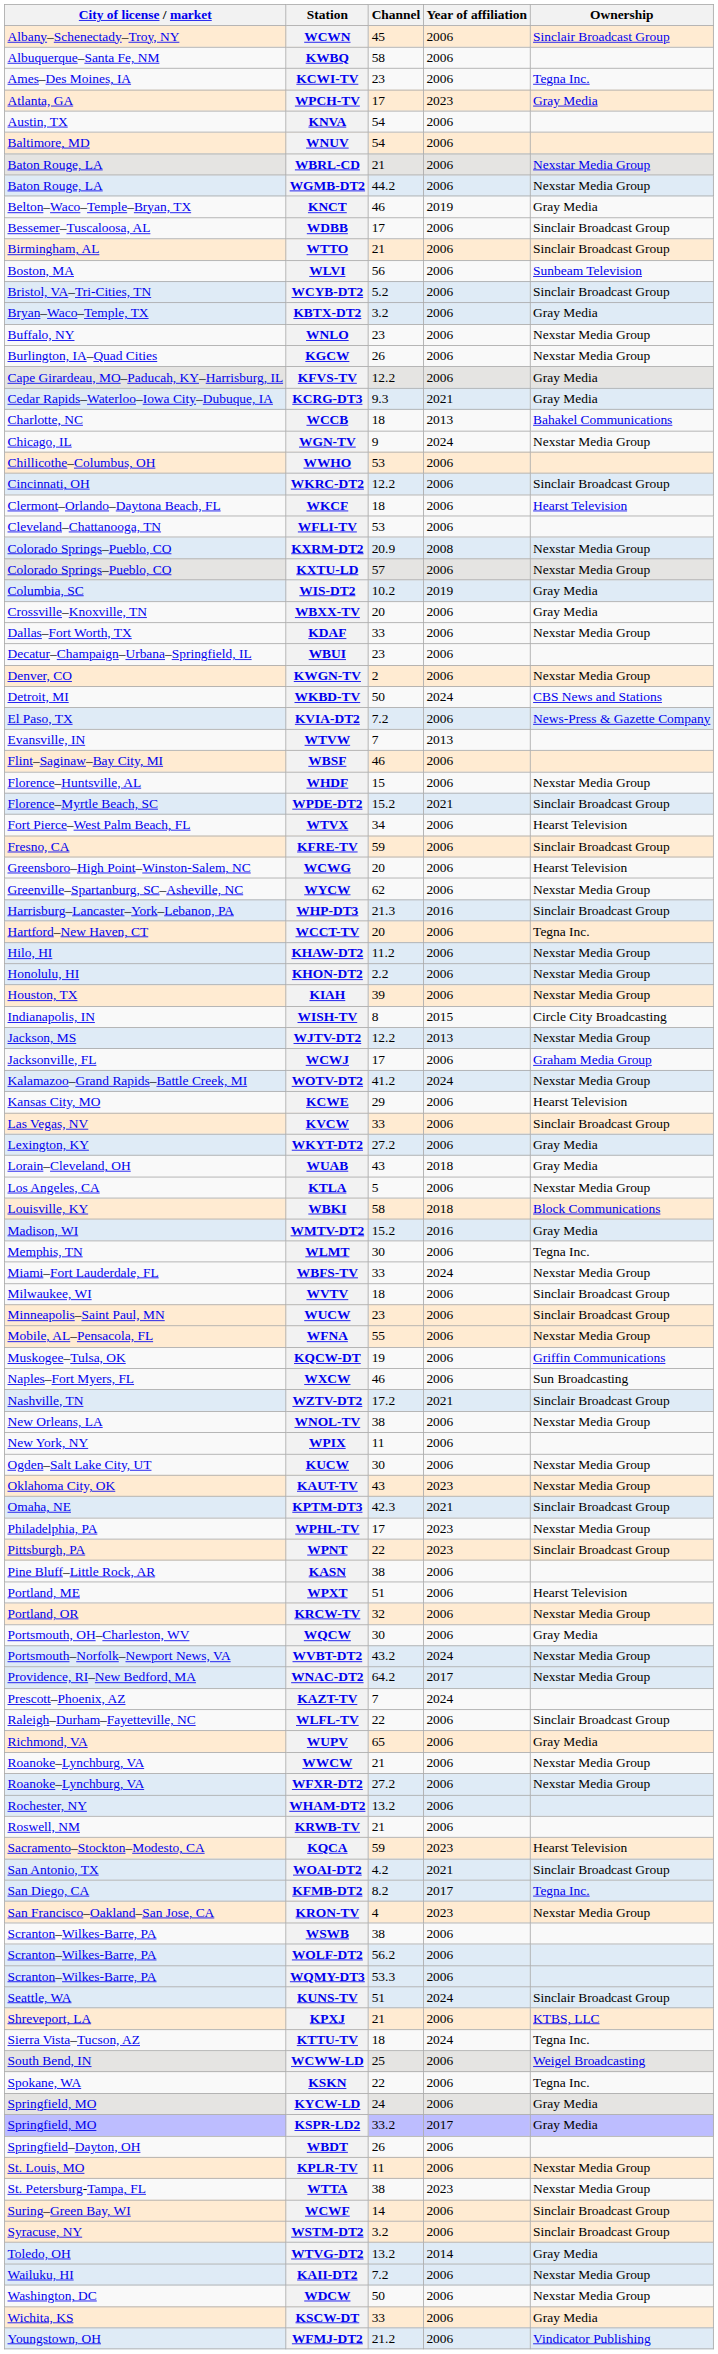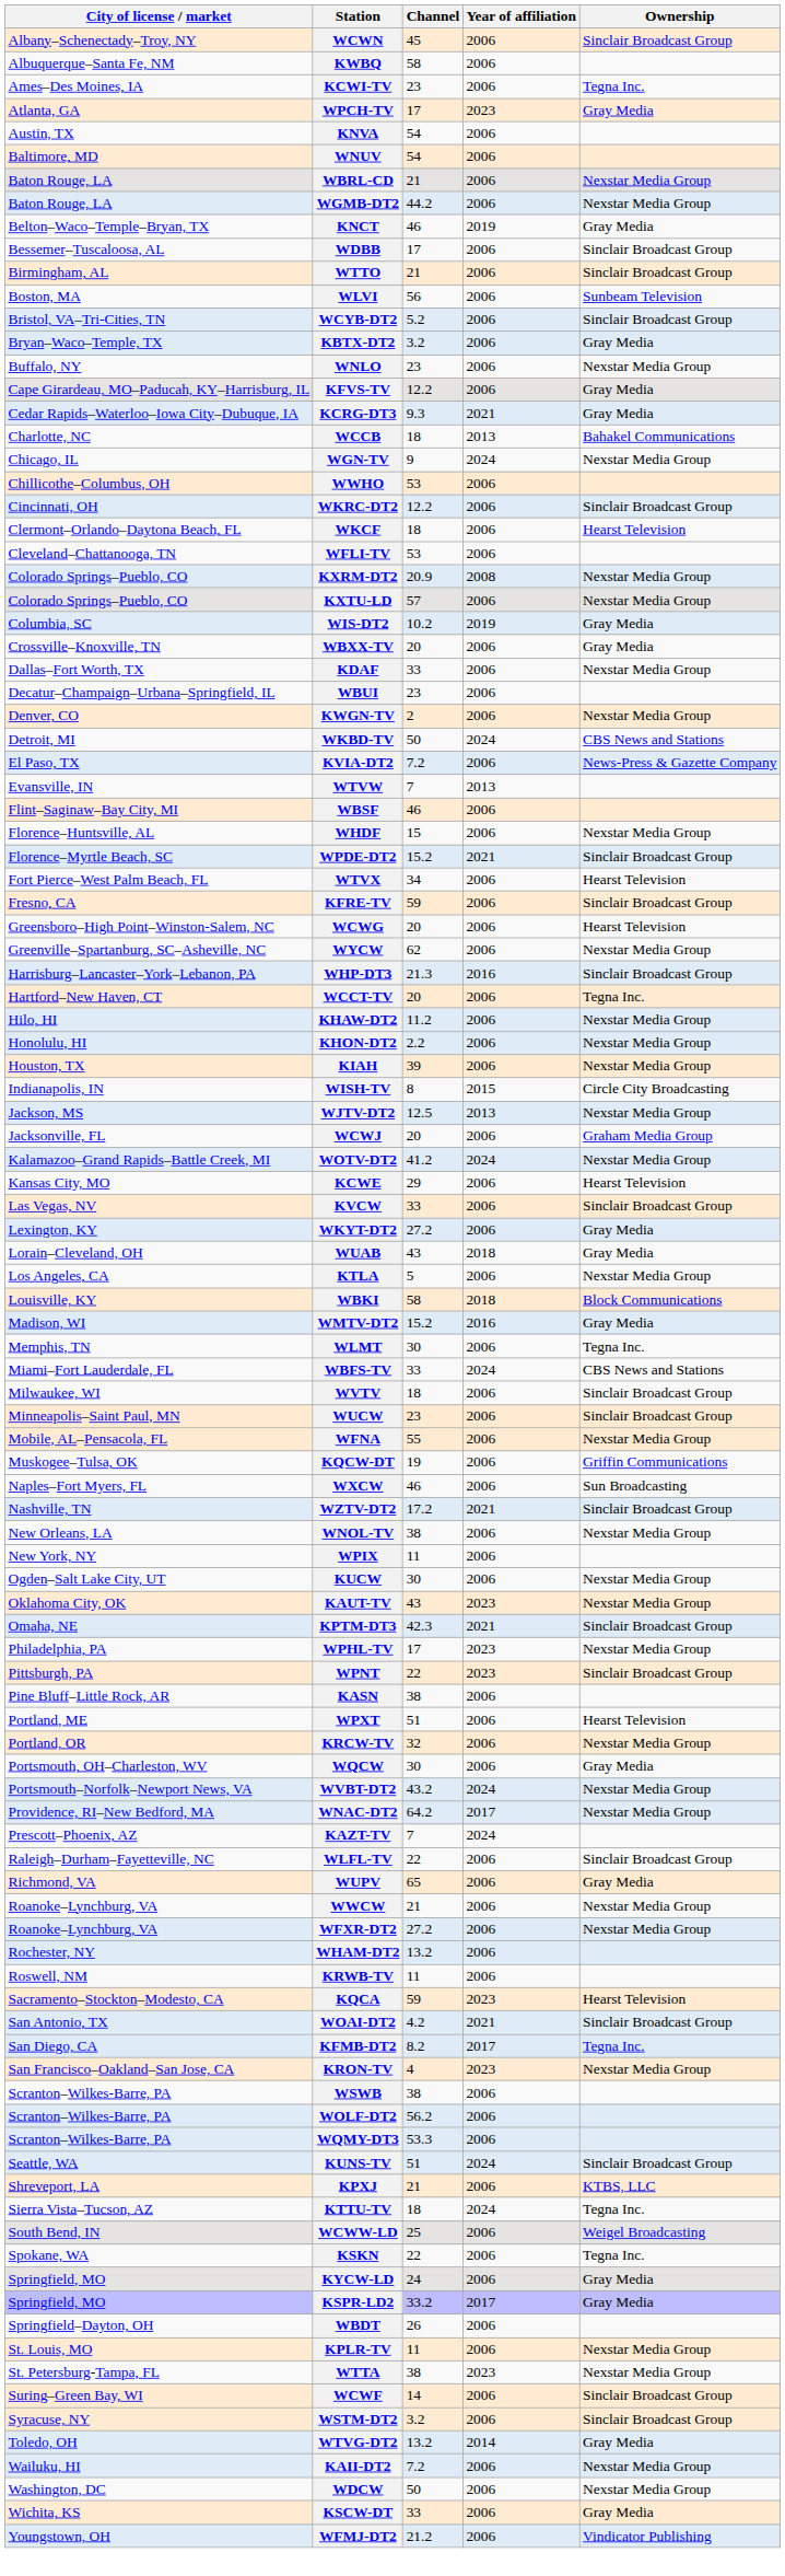- row: Burlington, IA–Quad Cities | KGCW | 26 | 2006 | Nexstar Media Group
WJTV-DT2 | Channel: 12.2 -> 12.5
WCWJ | Channel: 17 -> 20
WBFS-TV | Ownership: Nexstar Media Group -> CBS News and Stations
KRWB-TV | Channel: 21 -> 11
